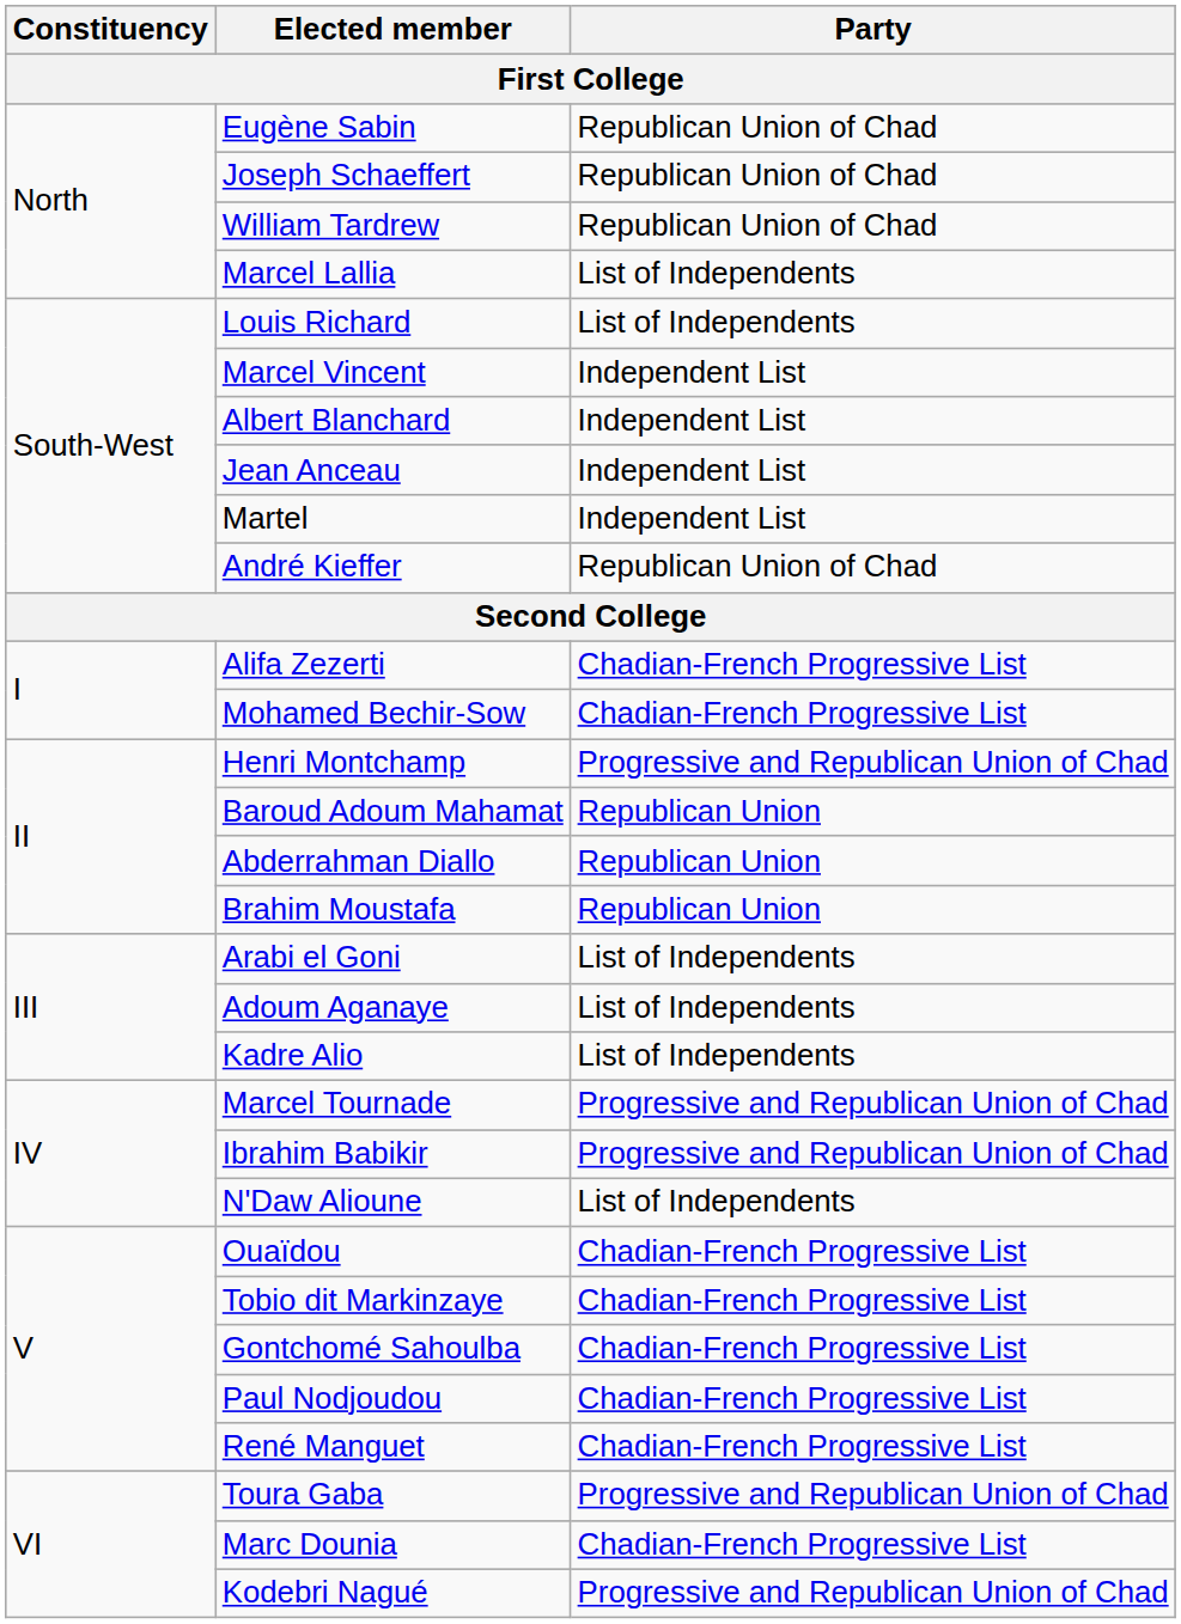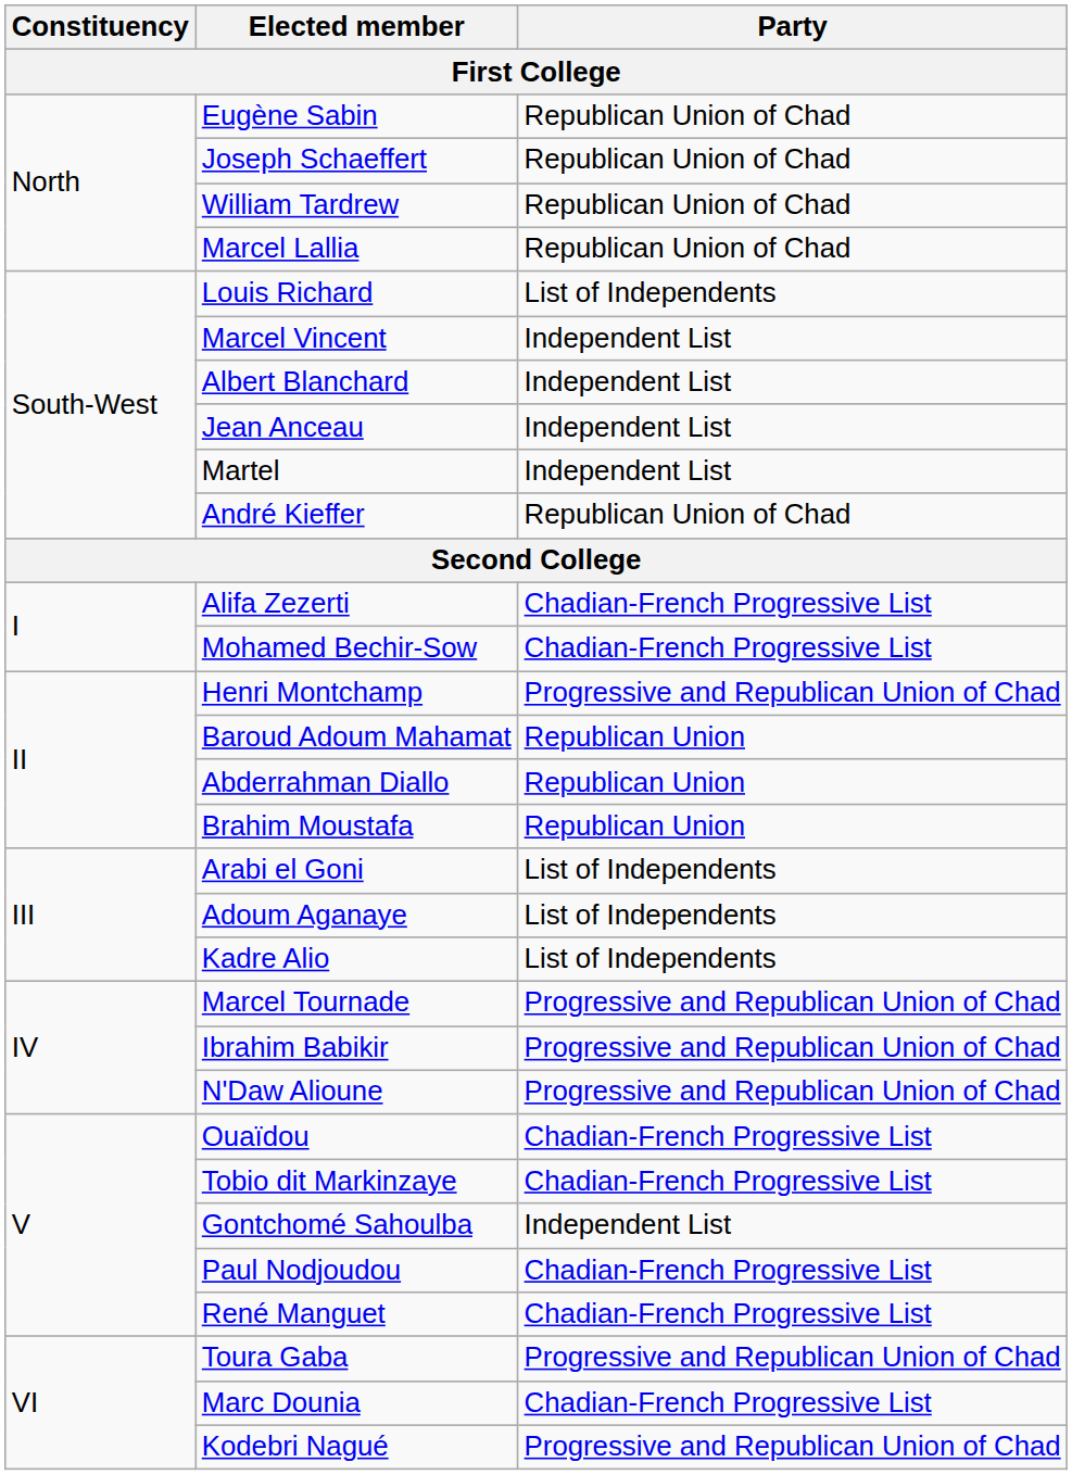Marcel Lallia | Party: List of Independents -> Republican Union of Chad
N'Daw Alioune | Party: List of Independents -> Progressive and Republican Union of Chad
Gontchomé Sahoulba | Party: Chadian-French Progressive List -> Independent List
